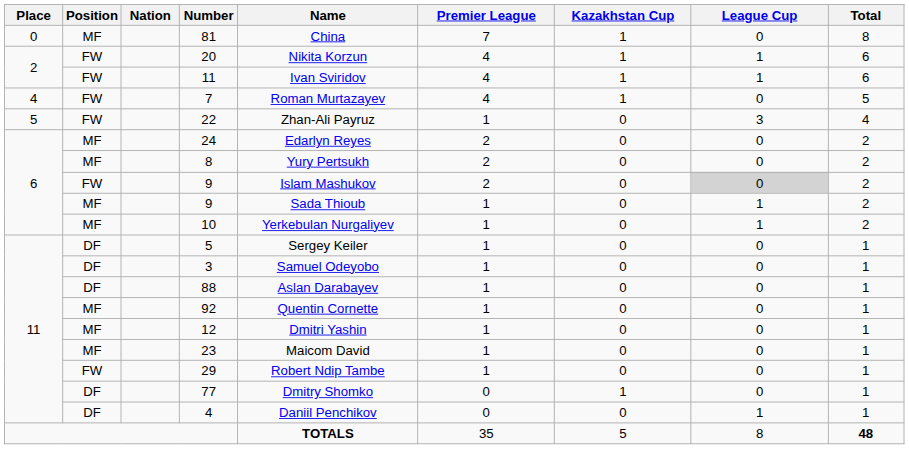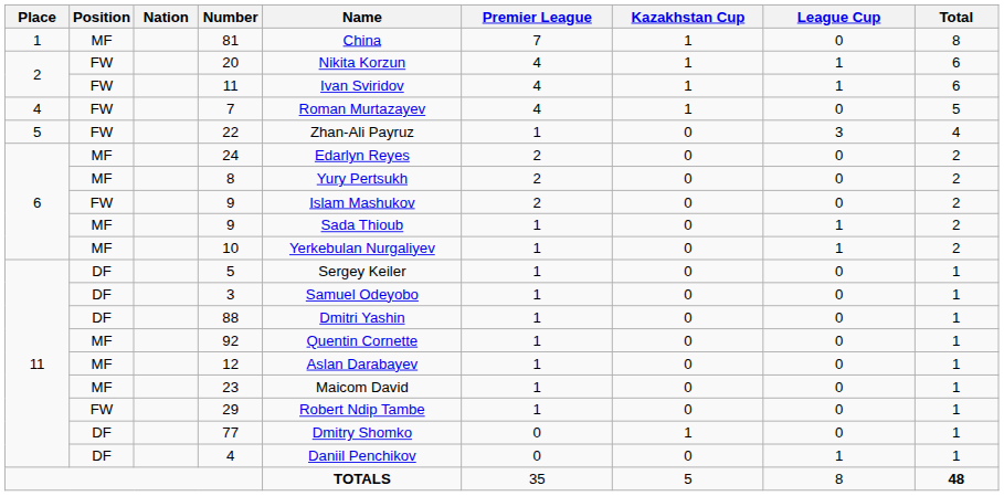81 | Place: 0 -> 1
FW / 9 | League Cup: lightgrey background -> no background
88 | Name: Aslan Darabayev -> Dmitri Yashin
12 | Name: Dmitri Yashin -> Aslan Darabayev
